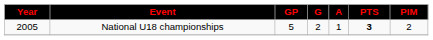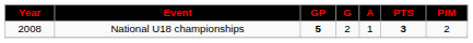National U18 championships | Year: 2005 -> 2008
National U18 championships | GP: normal -> bold
